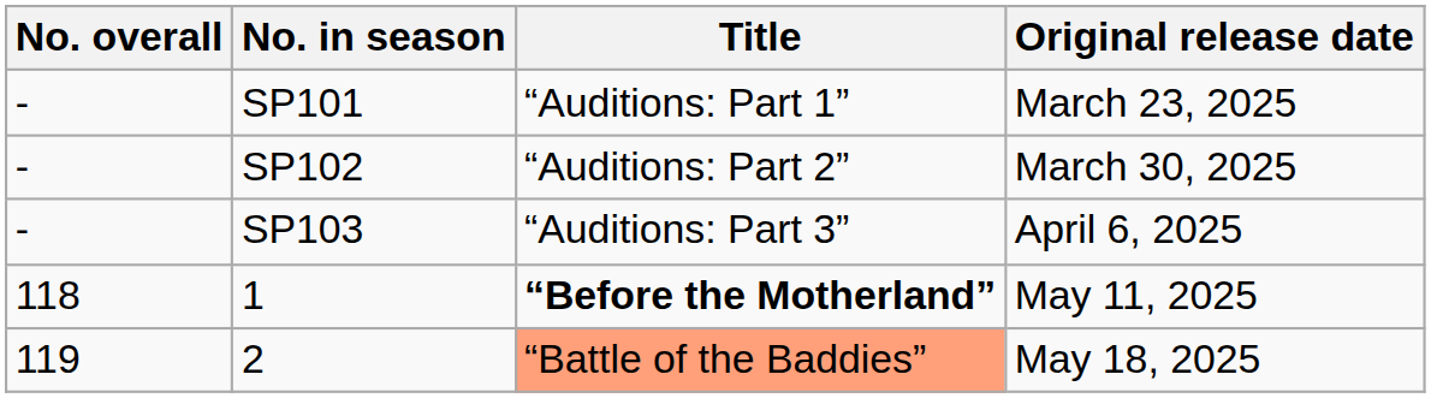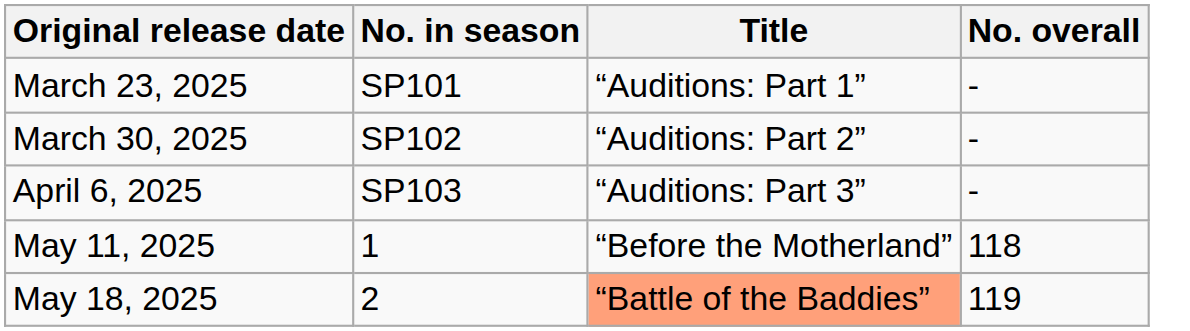columns swapped: No. overall <-> Original release date
1 | Title: bold -> normal
